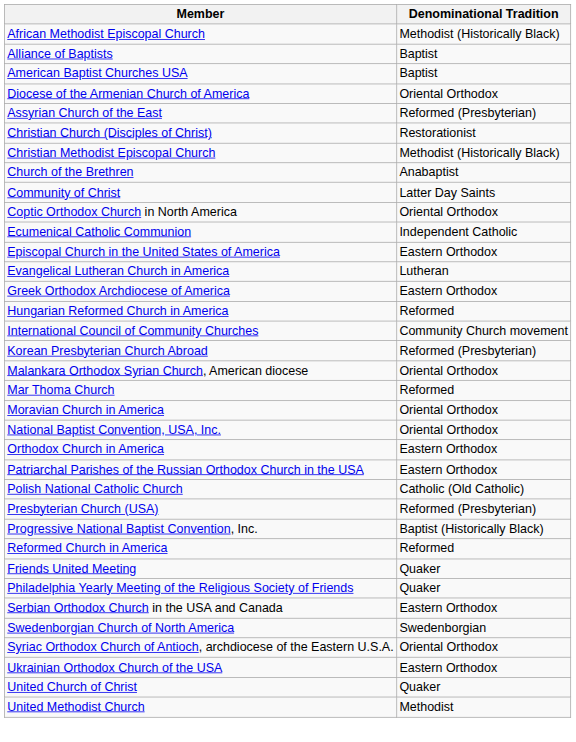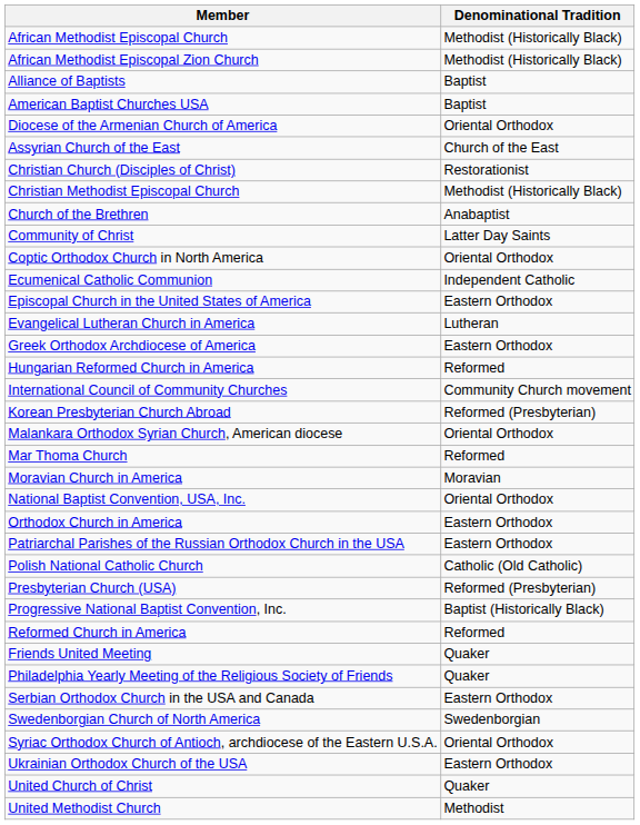+ row: African Methodist Episcopal Zion Church | Methodist (Historically Black)
Assyrian Church of the East | Denominational Tradition: Reformed (Presbyterian) -> Church of the East
Moravian Church in America | Denominational Tradition: Oriental Orthodox -> Moravian
